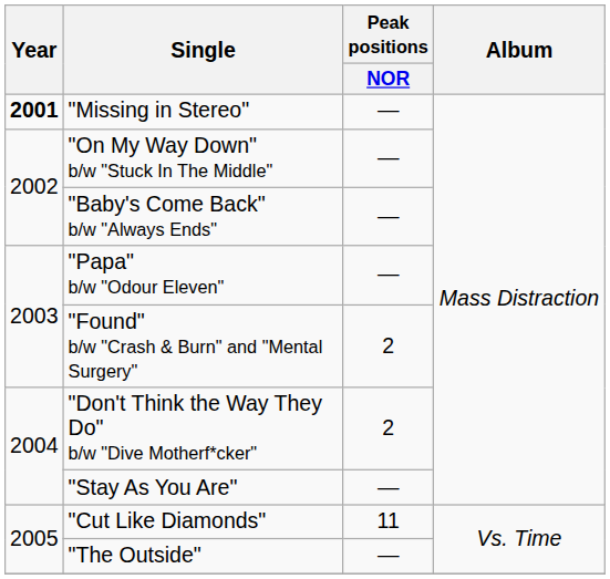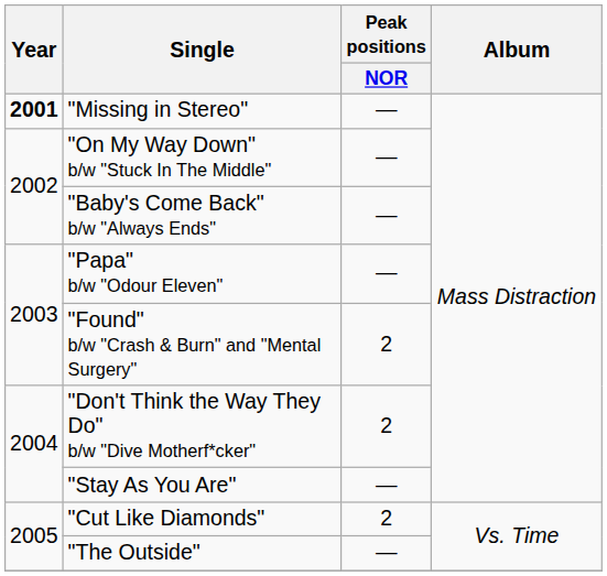"Cut Like Diamonds" | Peak positions / NOR: 11 -> 2
